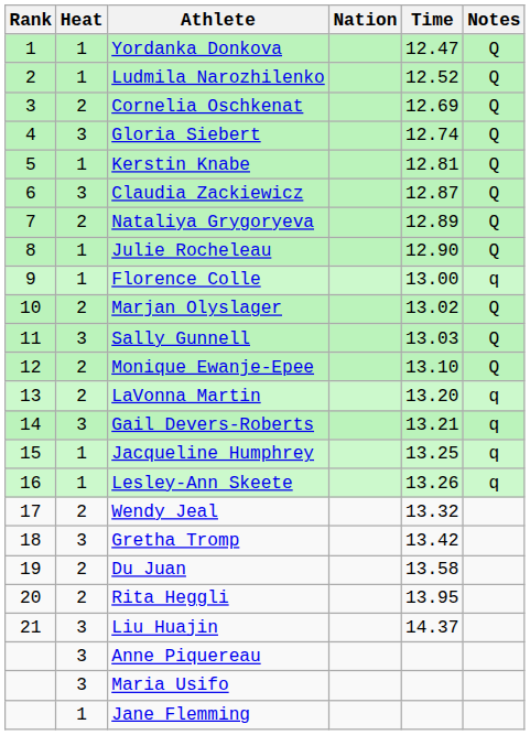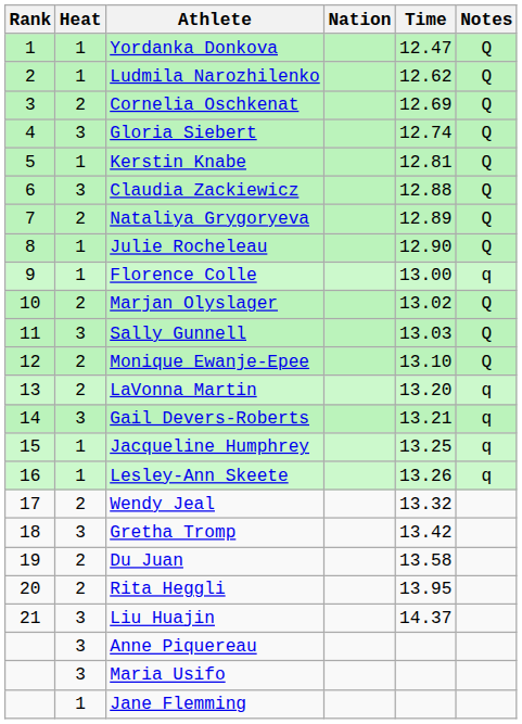Ludmila Narozhilenko | Time: 12.52 -> 12.62
Claudia Zackiewicz | Time: 12.87 -> 12.88
